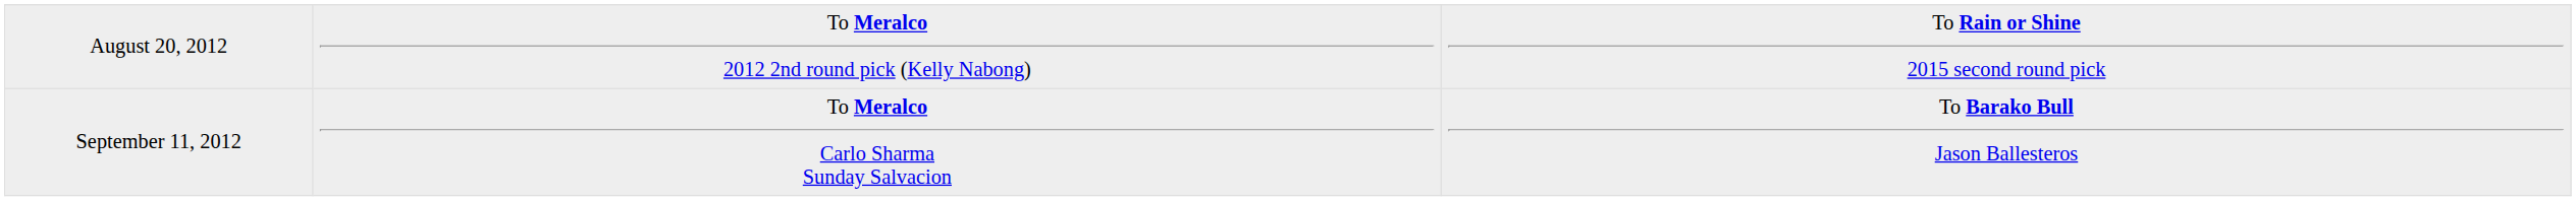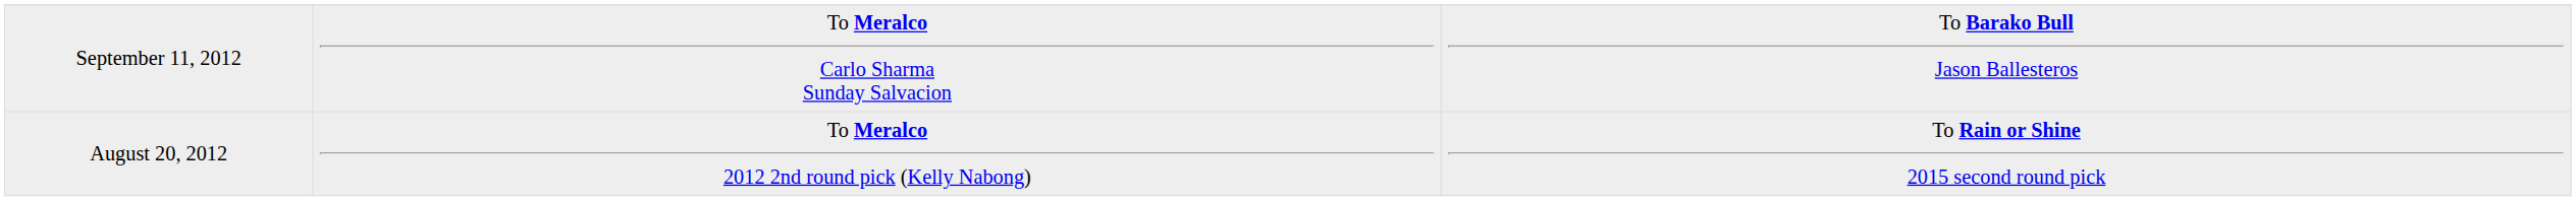rows swapped: August 20, 2012 <-> September 11, 2012
